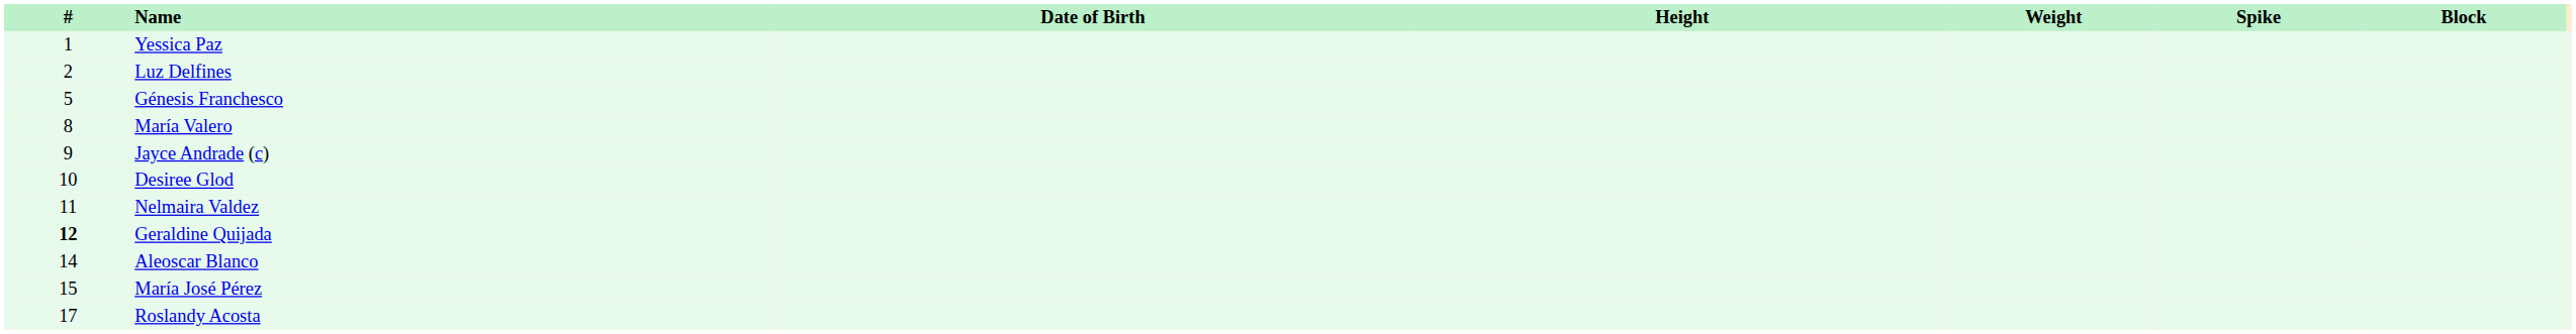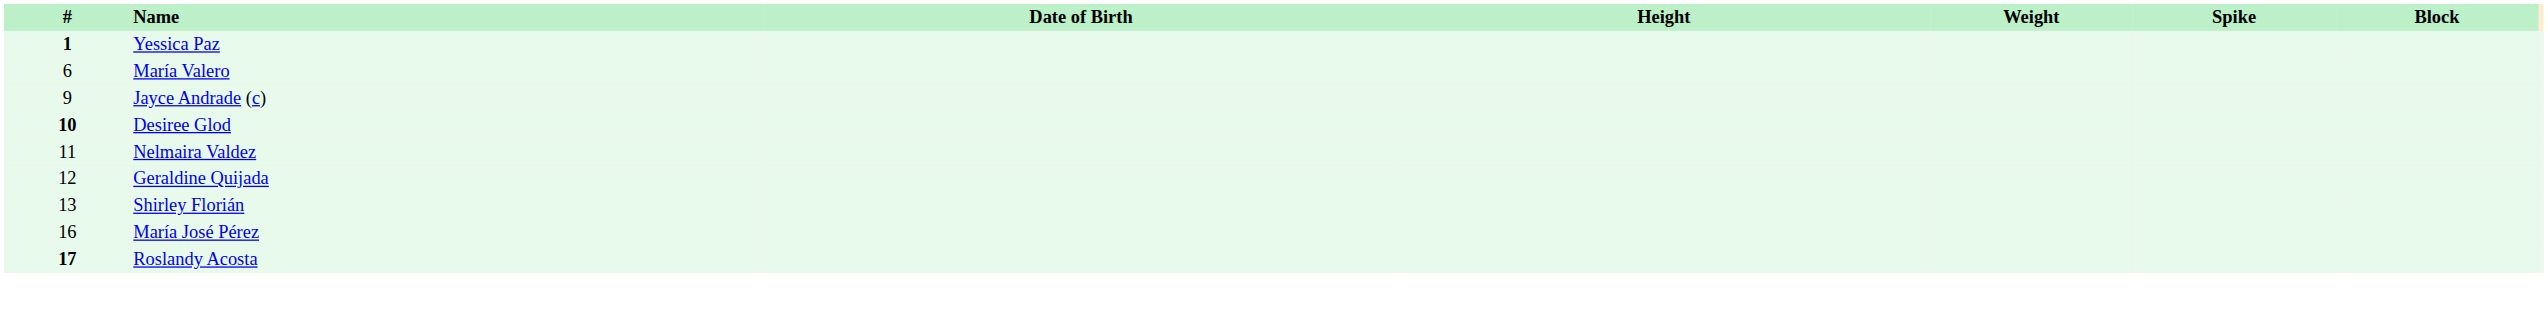Yessica Paz | #: normal -> bold
- row: 2 | Luz Delfines
- row: 5 | Génesis Franchesco
María Valero | #: 8 -> 6
Desiree Glod | #: normal -> bold
Geraldine Quijada | #: bold -> normal
+ row: 13 | Shirley Florián
- row: 14 | Aleoscar Blanco
María José Pérez | #: 15 -> 16
Roslandy Acosta | #: normal -> bold
